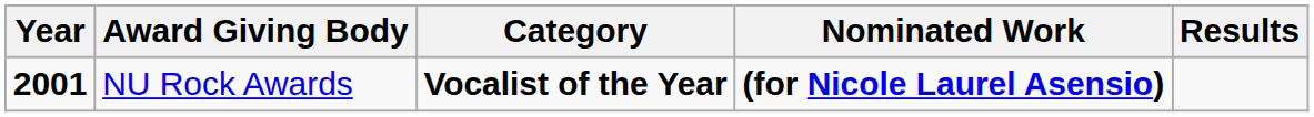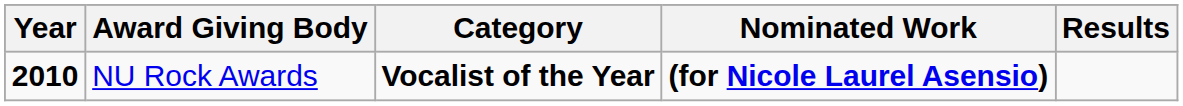NU Rock Awards | Year: 2001 -> 2010
